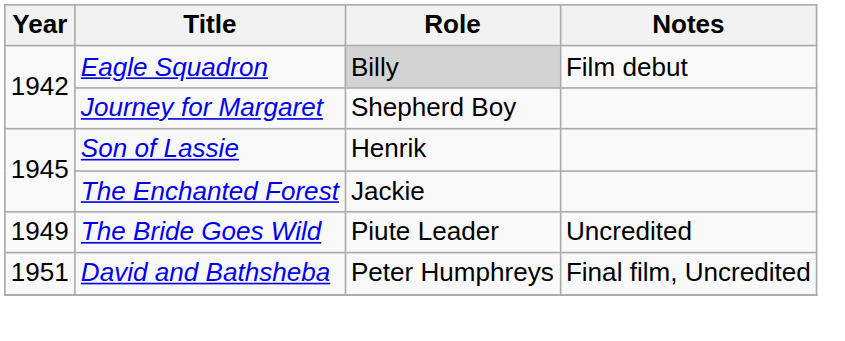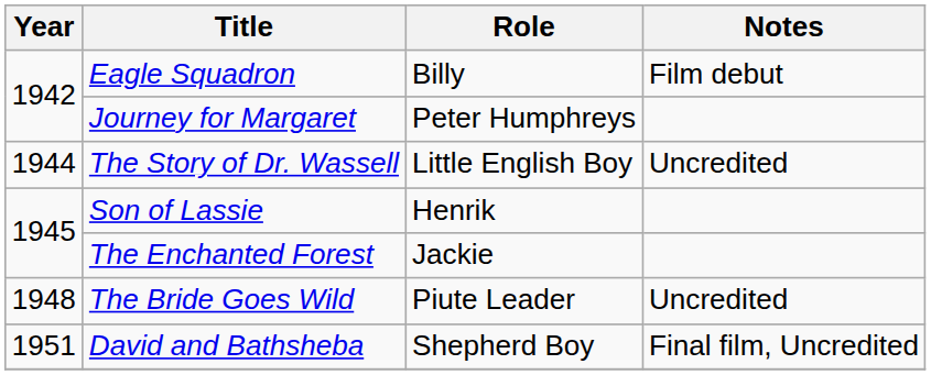Eagle Squadron | Role: lightgrey background -> no background
Journey for Margaret | Role: Shepherd Boy -> Peter Humphreys
+ row: 1944 | The Story of Dr. Wassell | Little English Boy | Uncredited
The Bride Goes Wild | Year: 1949 -> 1948
David and Bathsheba | Role: Peter Humphreys -> Shepherd Boy
